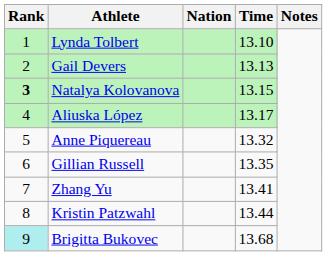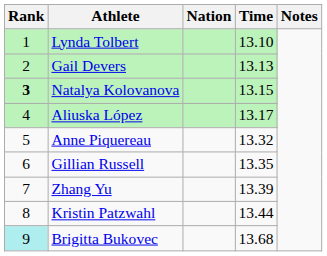Zhang Yu | Time: 13.41 -> 13.39
